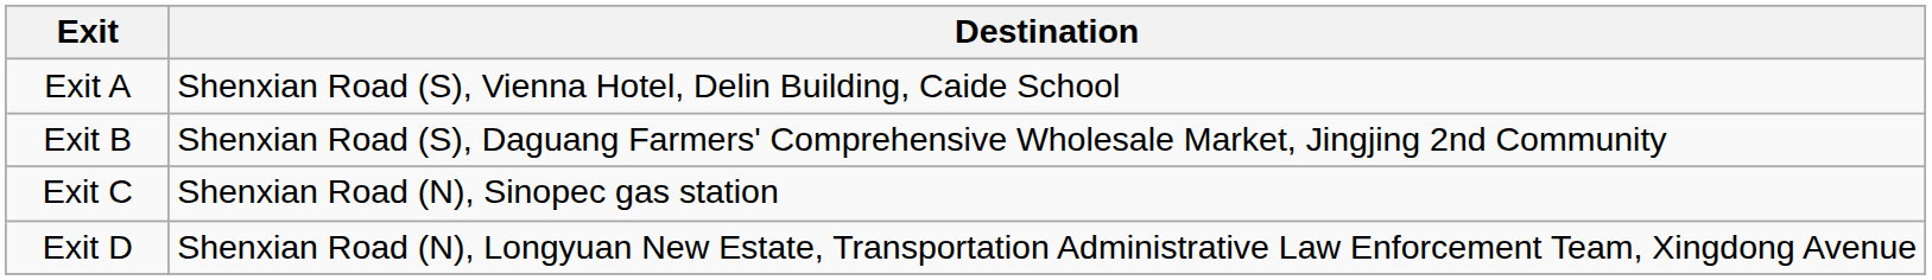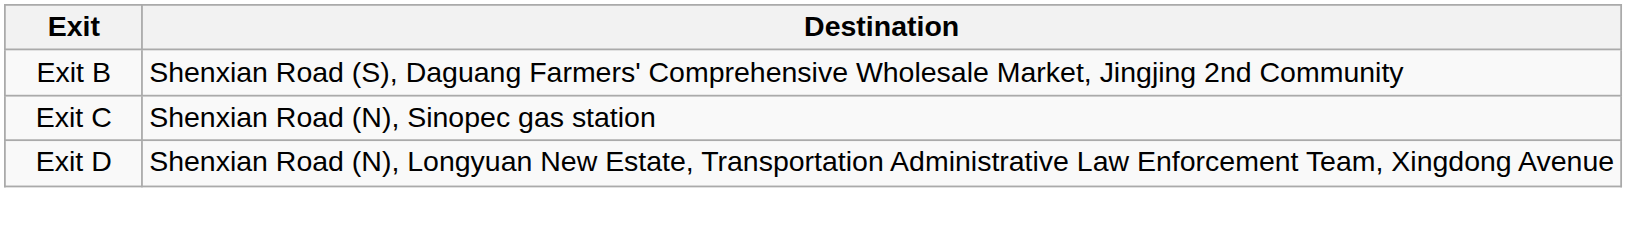- row: Exit A | Shenxian Road (S), Vienna Hotel, Delin Building, Caide School
